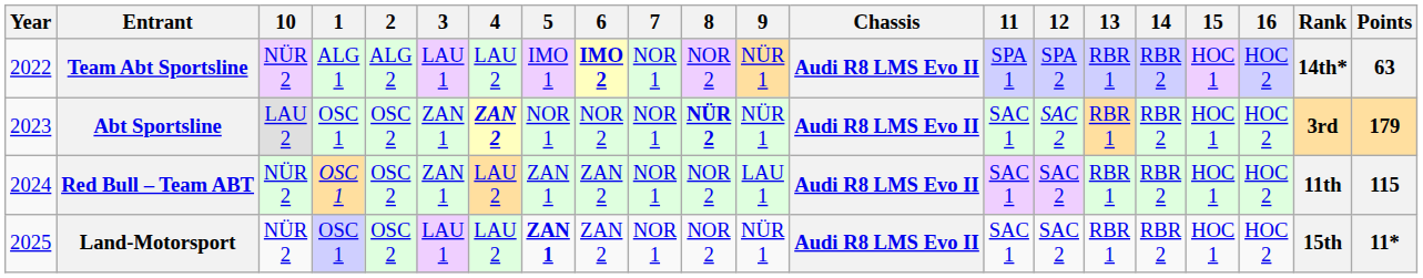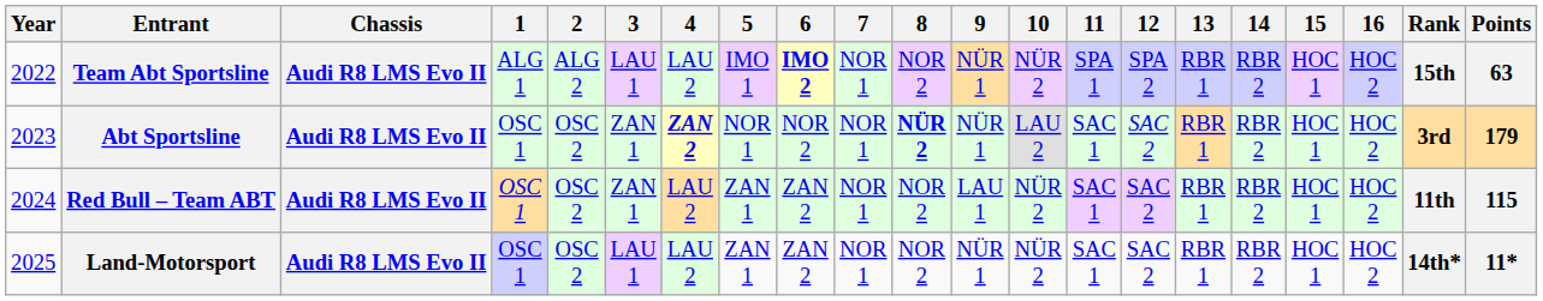columns swapped: Chassis <-> 10
Team Abt Sportsline | Rank: 14th* -> 15th
Land-Motorsport | 5: bold -> normal
Land-Motorsport | Rank: 15th -> 14th*
